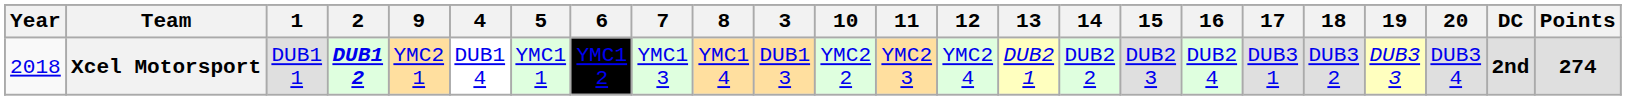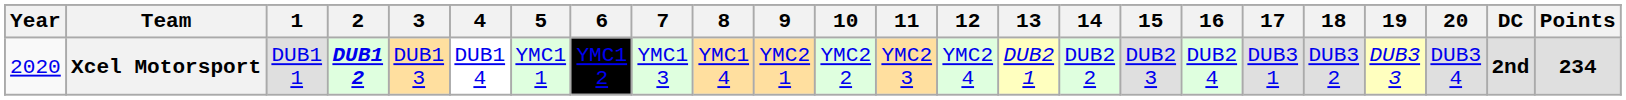columns swapped: 3 <-> 9
Xcel Motorsport | Year: 2018 -> 2020
Xcel Motorsport | Points: 274 -> 234
